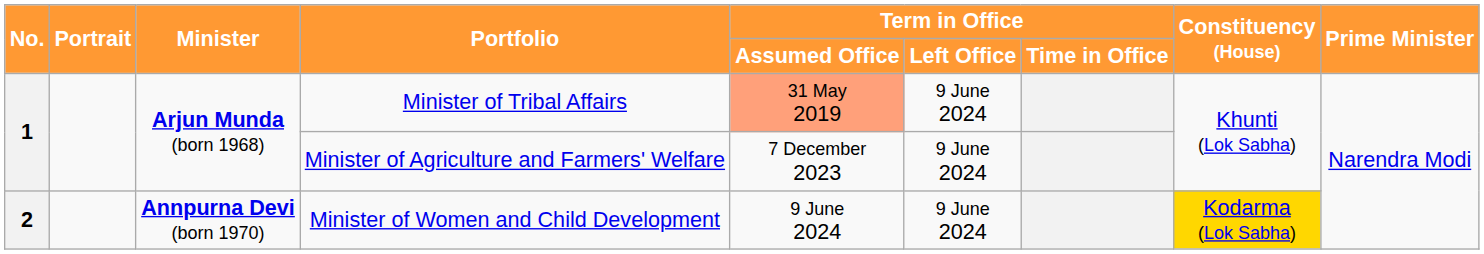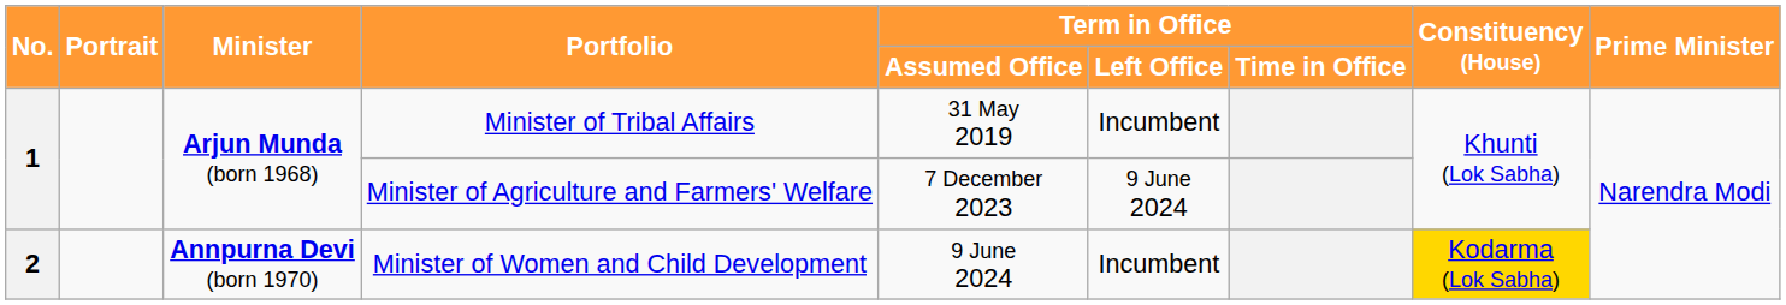Minister of Tribal Affairs | Term in Office / Assumed Office: lightsalmon background -> no background
Minister of Tribal Affairs | Term in Office / Left Office: 9 June 2024 -> Incumbent
Minister of Women and Child Development | Term in Office / Left Office: 9 June 2024 -> Incumbent
